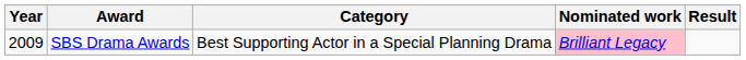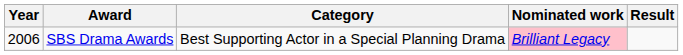SBS Drama Awards | Year: 2009 -> 2006
